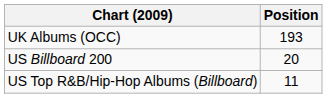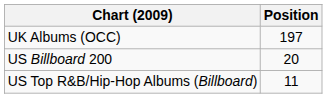UK Albums (OCC) | Position: 193 -> 197
